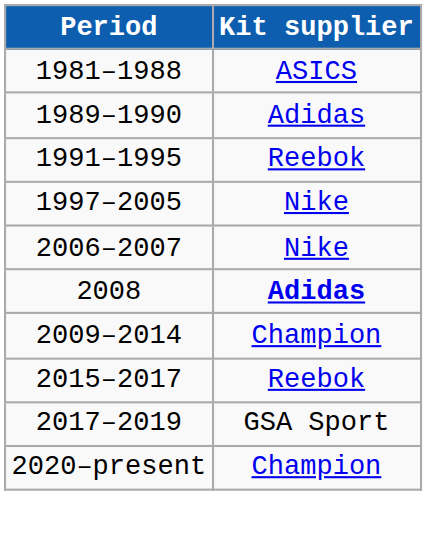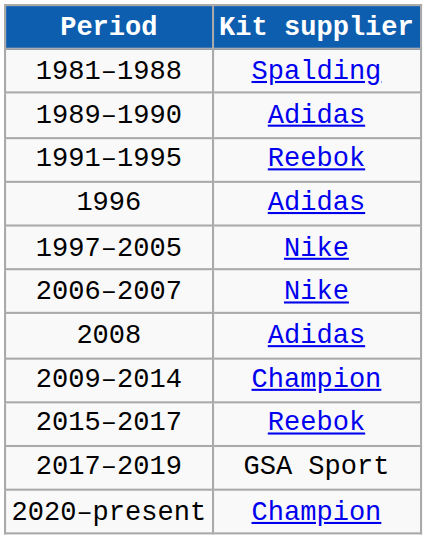1981–1988 | Kit supplier: ASICS -> Spalding
+ row: 1996 | Adidas
2008 | Kit supplier: bold -> normal
